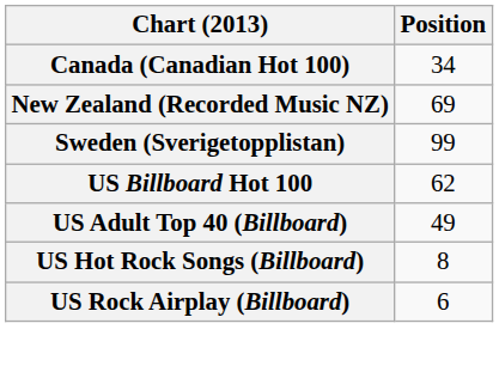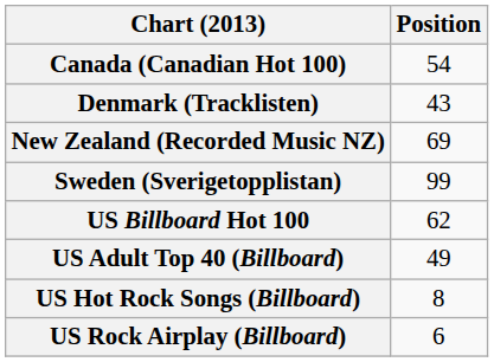Canada (Canadian Hot 100) | Position: 34 -> 54
+ row: Denmark (Tracklisten) | 43
